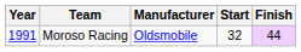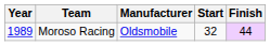Moroso Racing | Year: 1991 -> 1989
